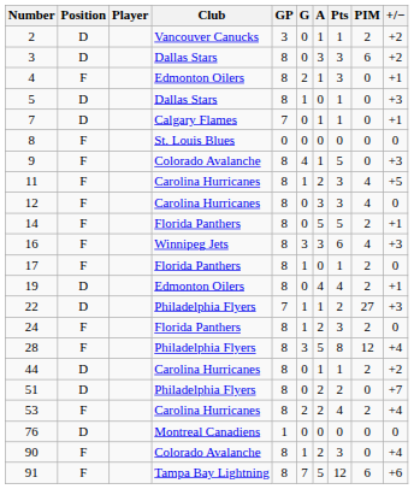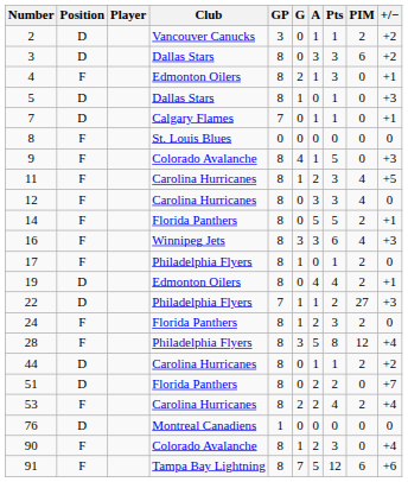17 | Club: Florida Panthers -> Philadelphia Flyers
51 | Club: Philadelphia Flyers -> Florida Panthers
